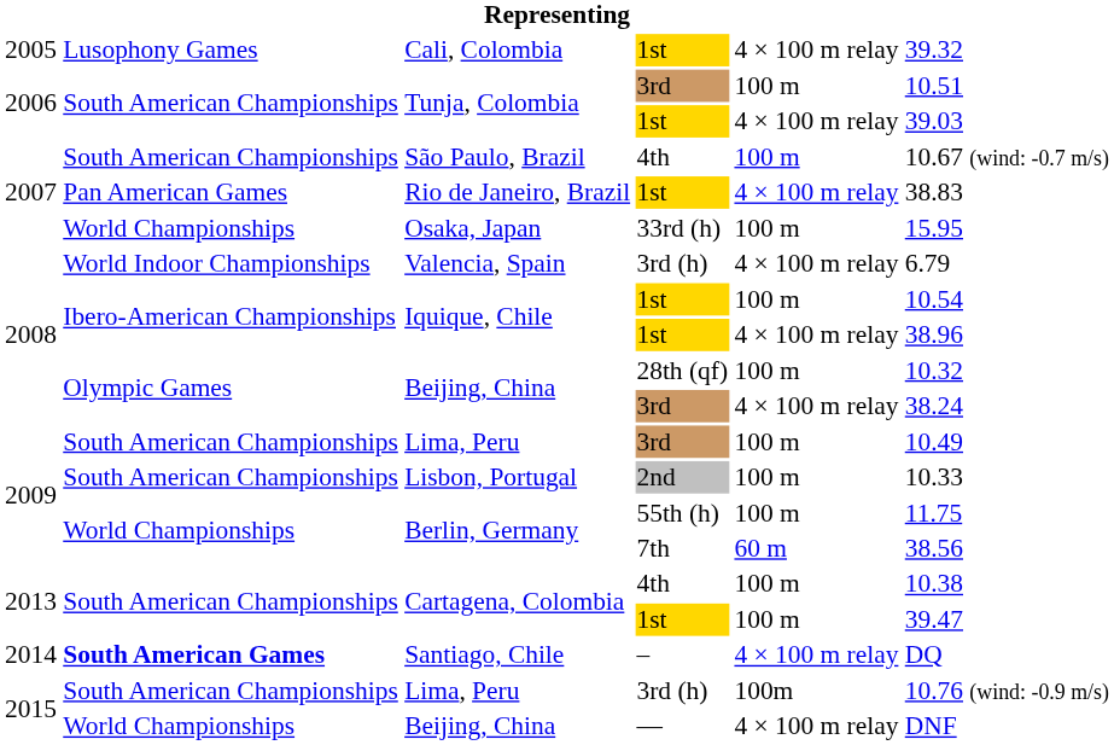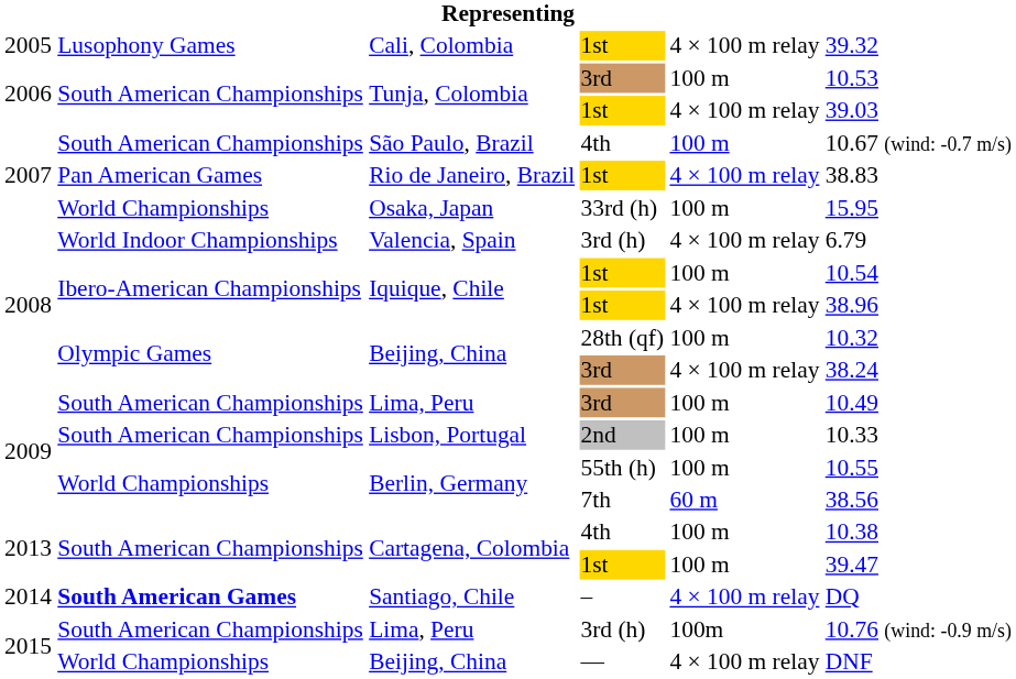Tunja, Colombia / 3rd | column 6: 10.51 -> 10.53
Berlin, Germany / 55th (h) | column 6: 11.75 -> 10.55
